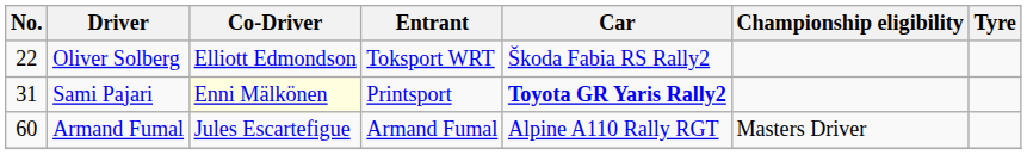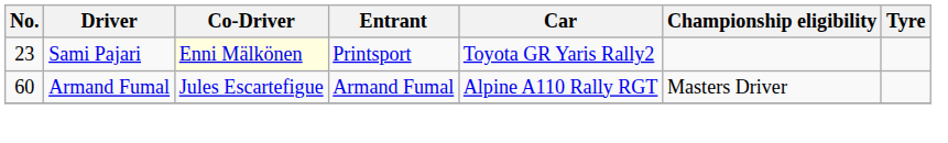- row: 22 | Oliver Solberg | Elliott Edmondson | Toksport WRT | Škoda Fabia RS Rally2
Sami Pajari | No.: 31 -> 23
Sami Pajari | Car: bold -> normal
